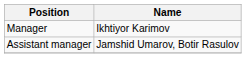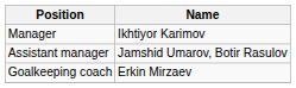+ row: Goalkeeping coach | Erkin Mirzaev
